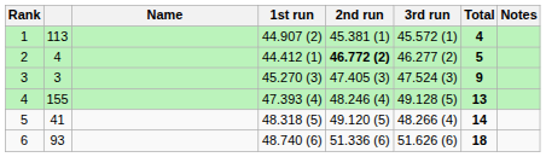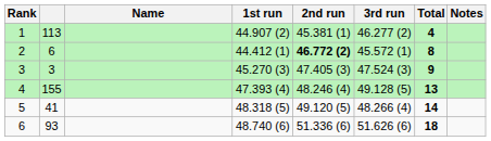1 | 3rd run: 45.572 (1) -> 46.277 (2)
2 | column 2: 4 -> 6
2 | 3rd run: 46.277 (2) -> 45.572 (1)
2 | Total: 5 -> 8
